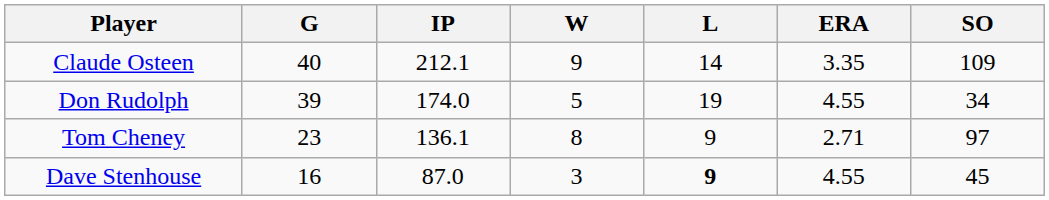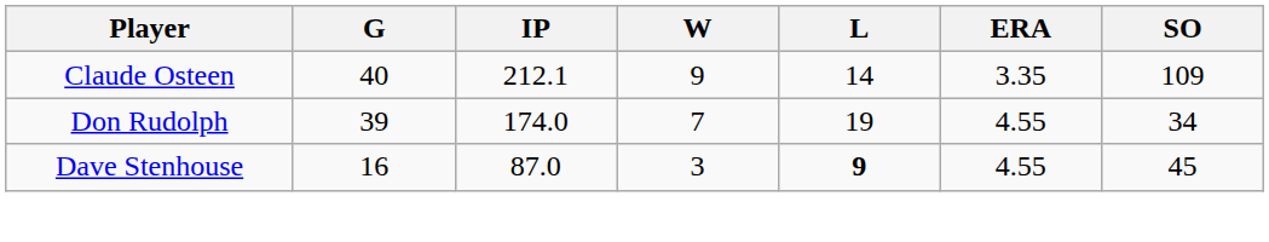Don Rudolph | W: 5 -> 7
- row: Tom Cheney | 23 | 136.1 | 8 | 9 | 2.71 | 97
